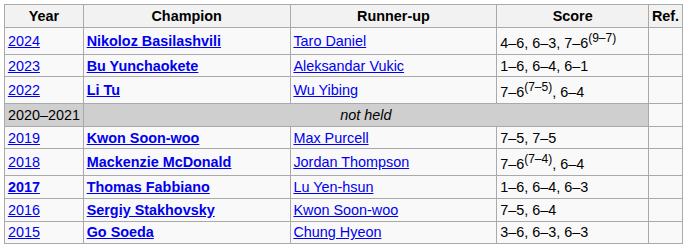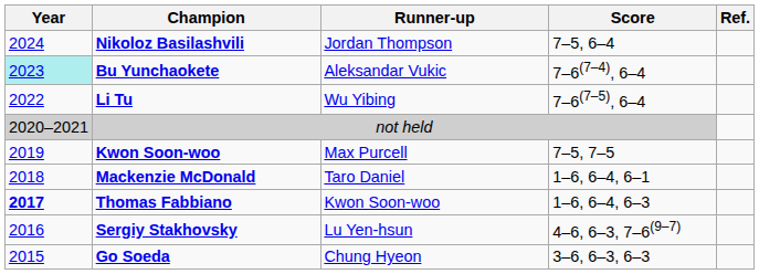Nikoloz Basilashvili | Runner-up: Taro Daniel -> Jordan Thompson
Nikoloz Basilashvili | Score: 4–6, 6–3, 7–6(9–7) -> 7–5, 6–4
Bu Yunchaokete | Year: no background -> paleturquoise background
Bu Yunchaokete | Score: 1–6, 6–4, 6–1 -> 7–6(7–4), 6–4
Mackenzie McDonald | Runner-up: Jordan Thompson -> Taro Daniel
Mackenzie McDonald | Score: 7–6(7–4), 6–4 -> 1–6, 6–4, 6–1
Thomas Fabbiano | Runner-up: Lu Yen-hsun -> Kwon Soon-woo
Sergiy Stakhovsky | Runner-up: Kwon Soon-woo -> Lu Yen-hsun
Sergiy Stakhovsky | Score: 7–5, 6–4 -> 4–6, 6–3, 7–6(9–7)
